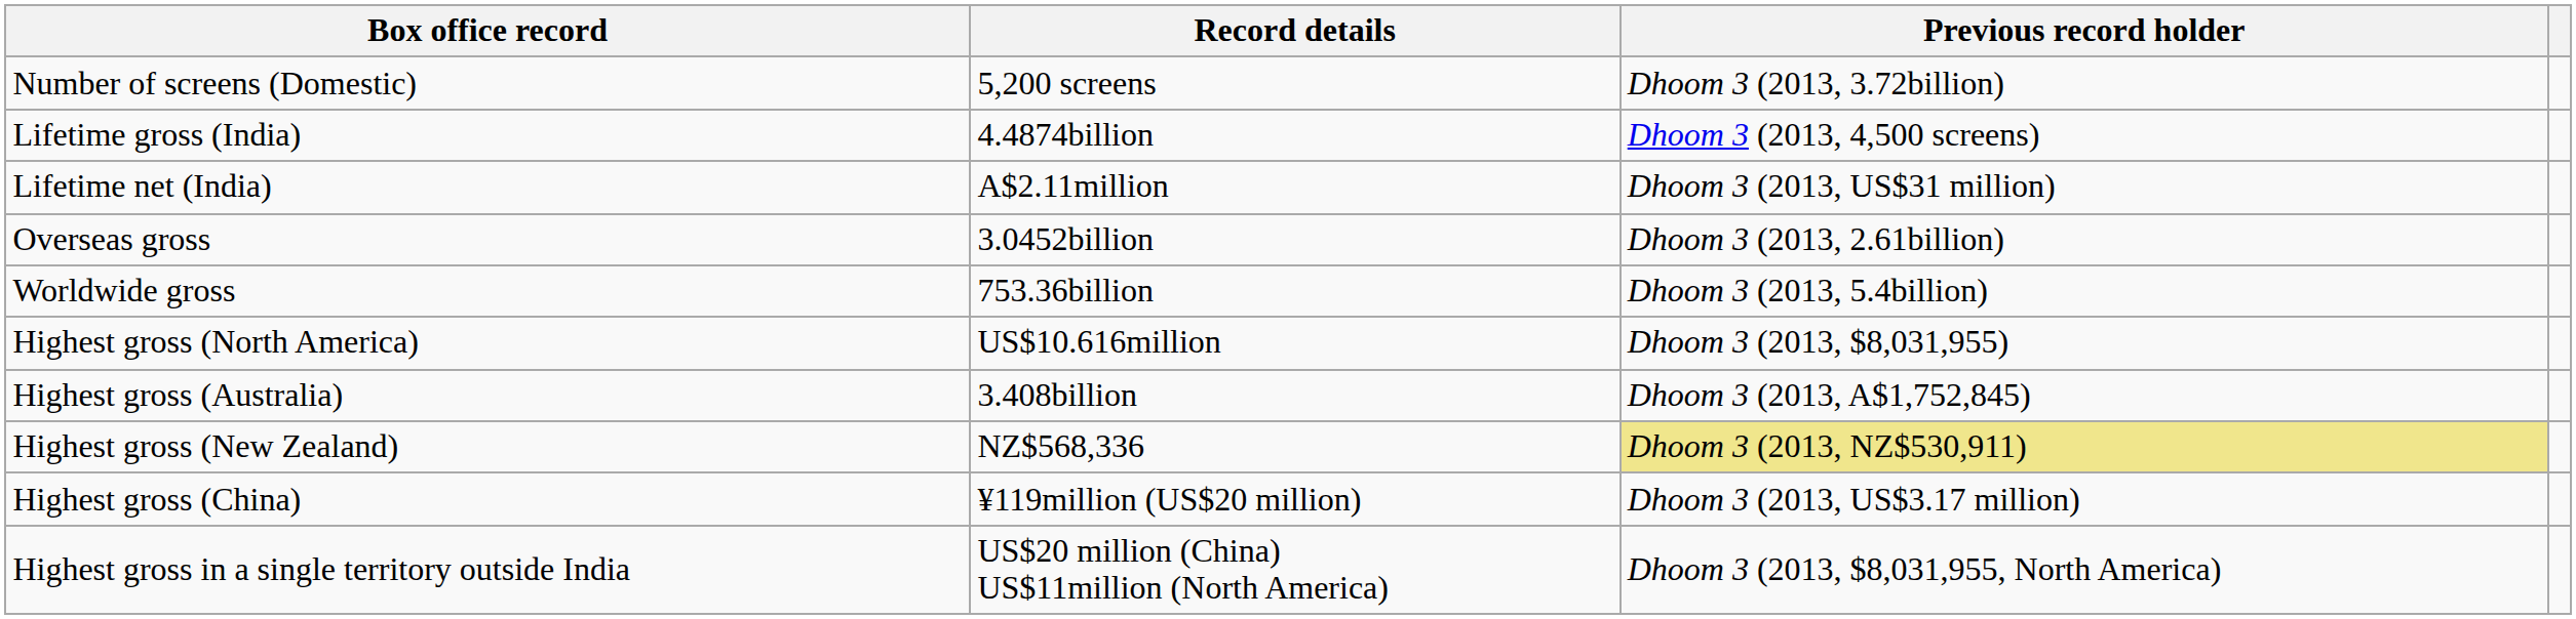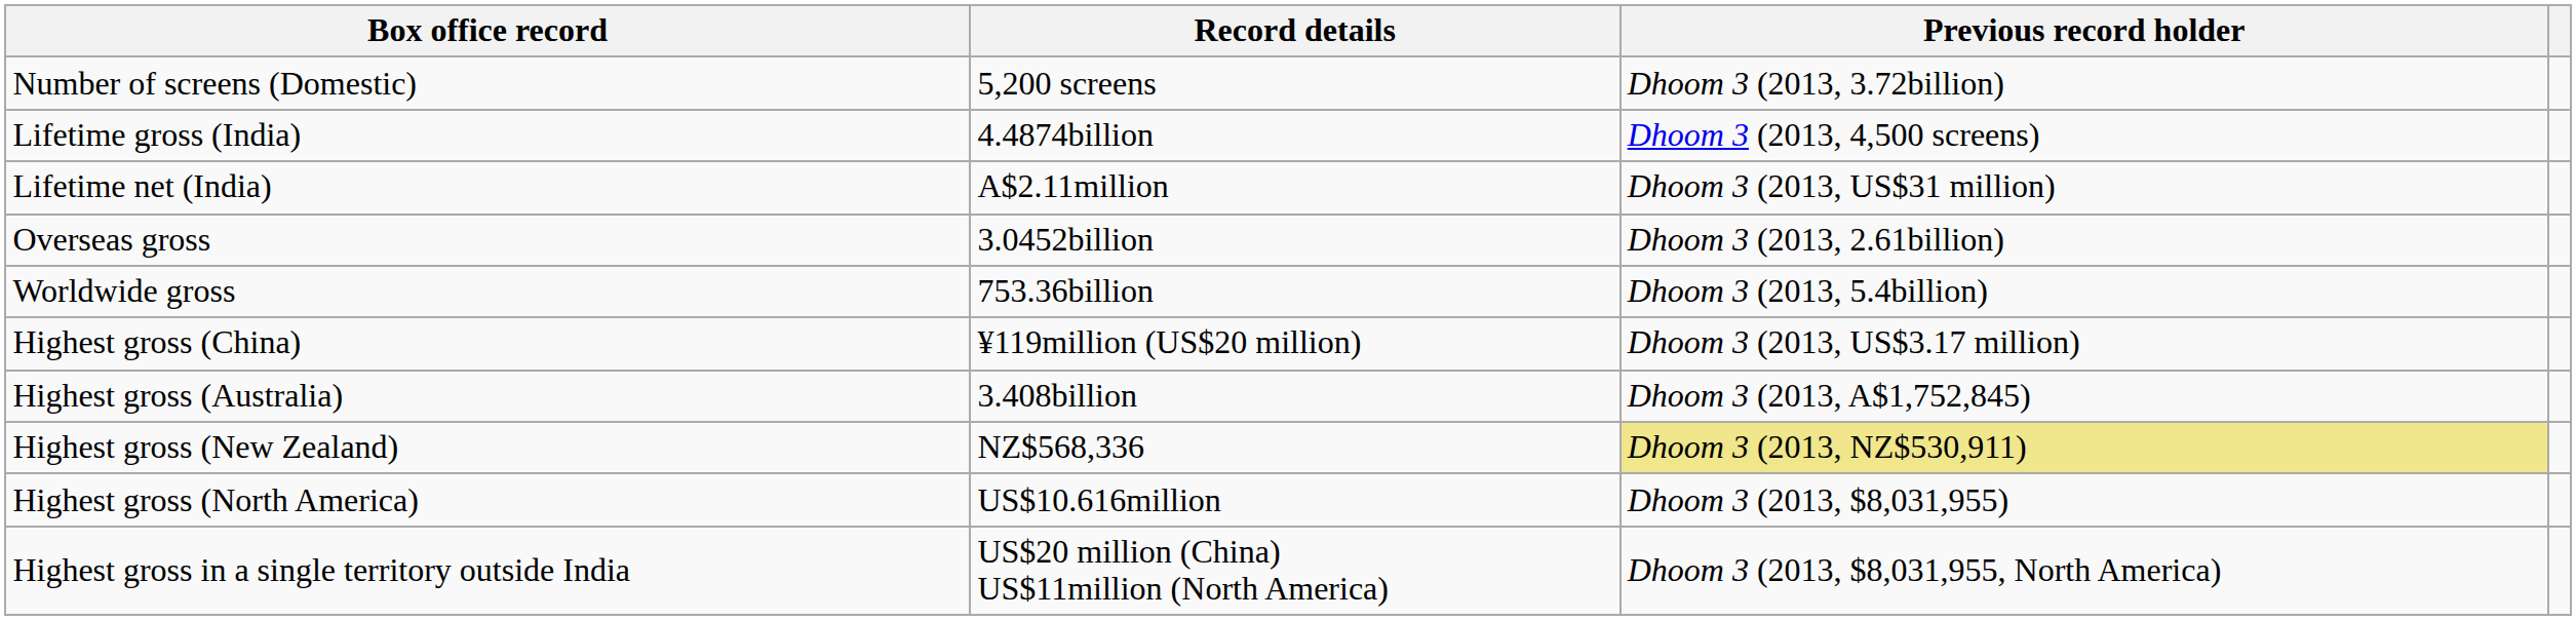rows swapped: Highest gross (North America) <-> Highest gross (China)
